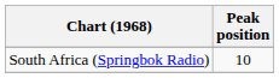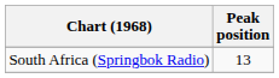South Africa (Springbok Radio) | Peak position: 10 -> 13
